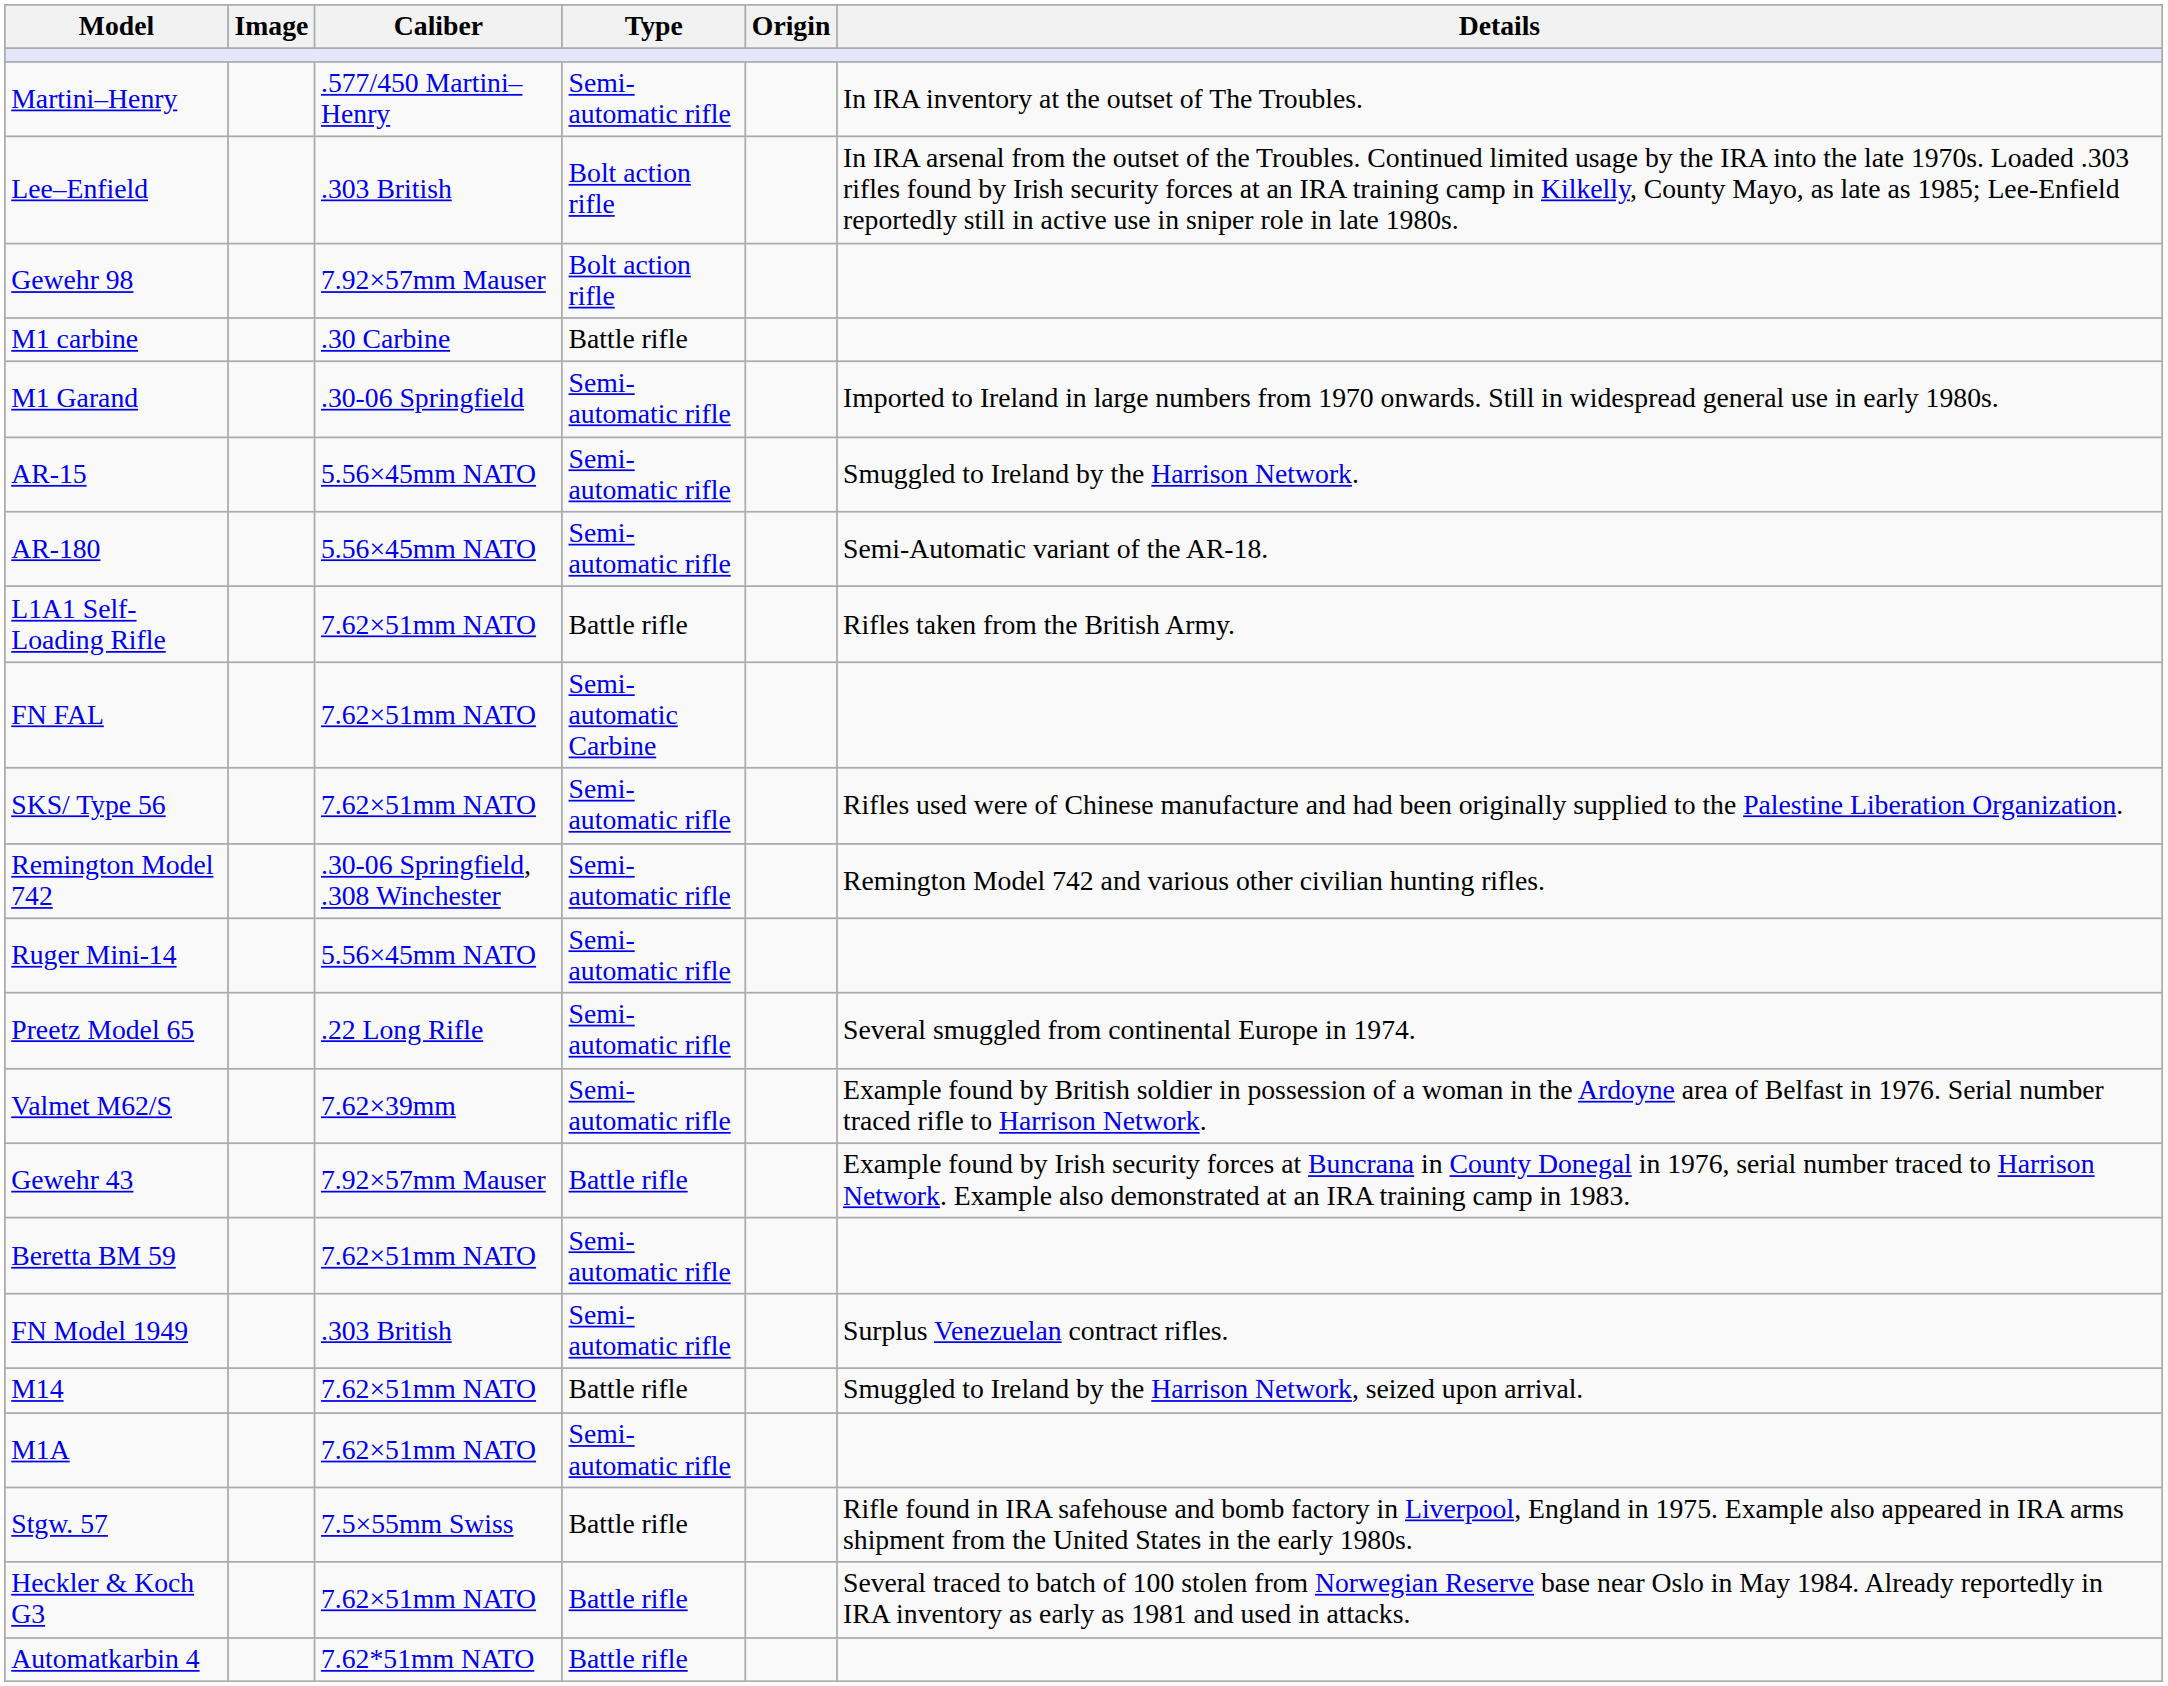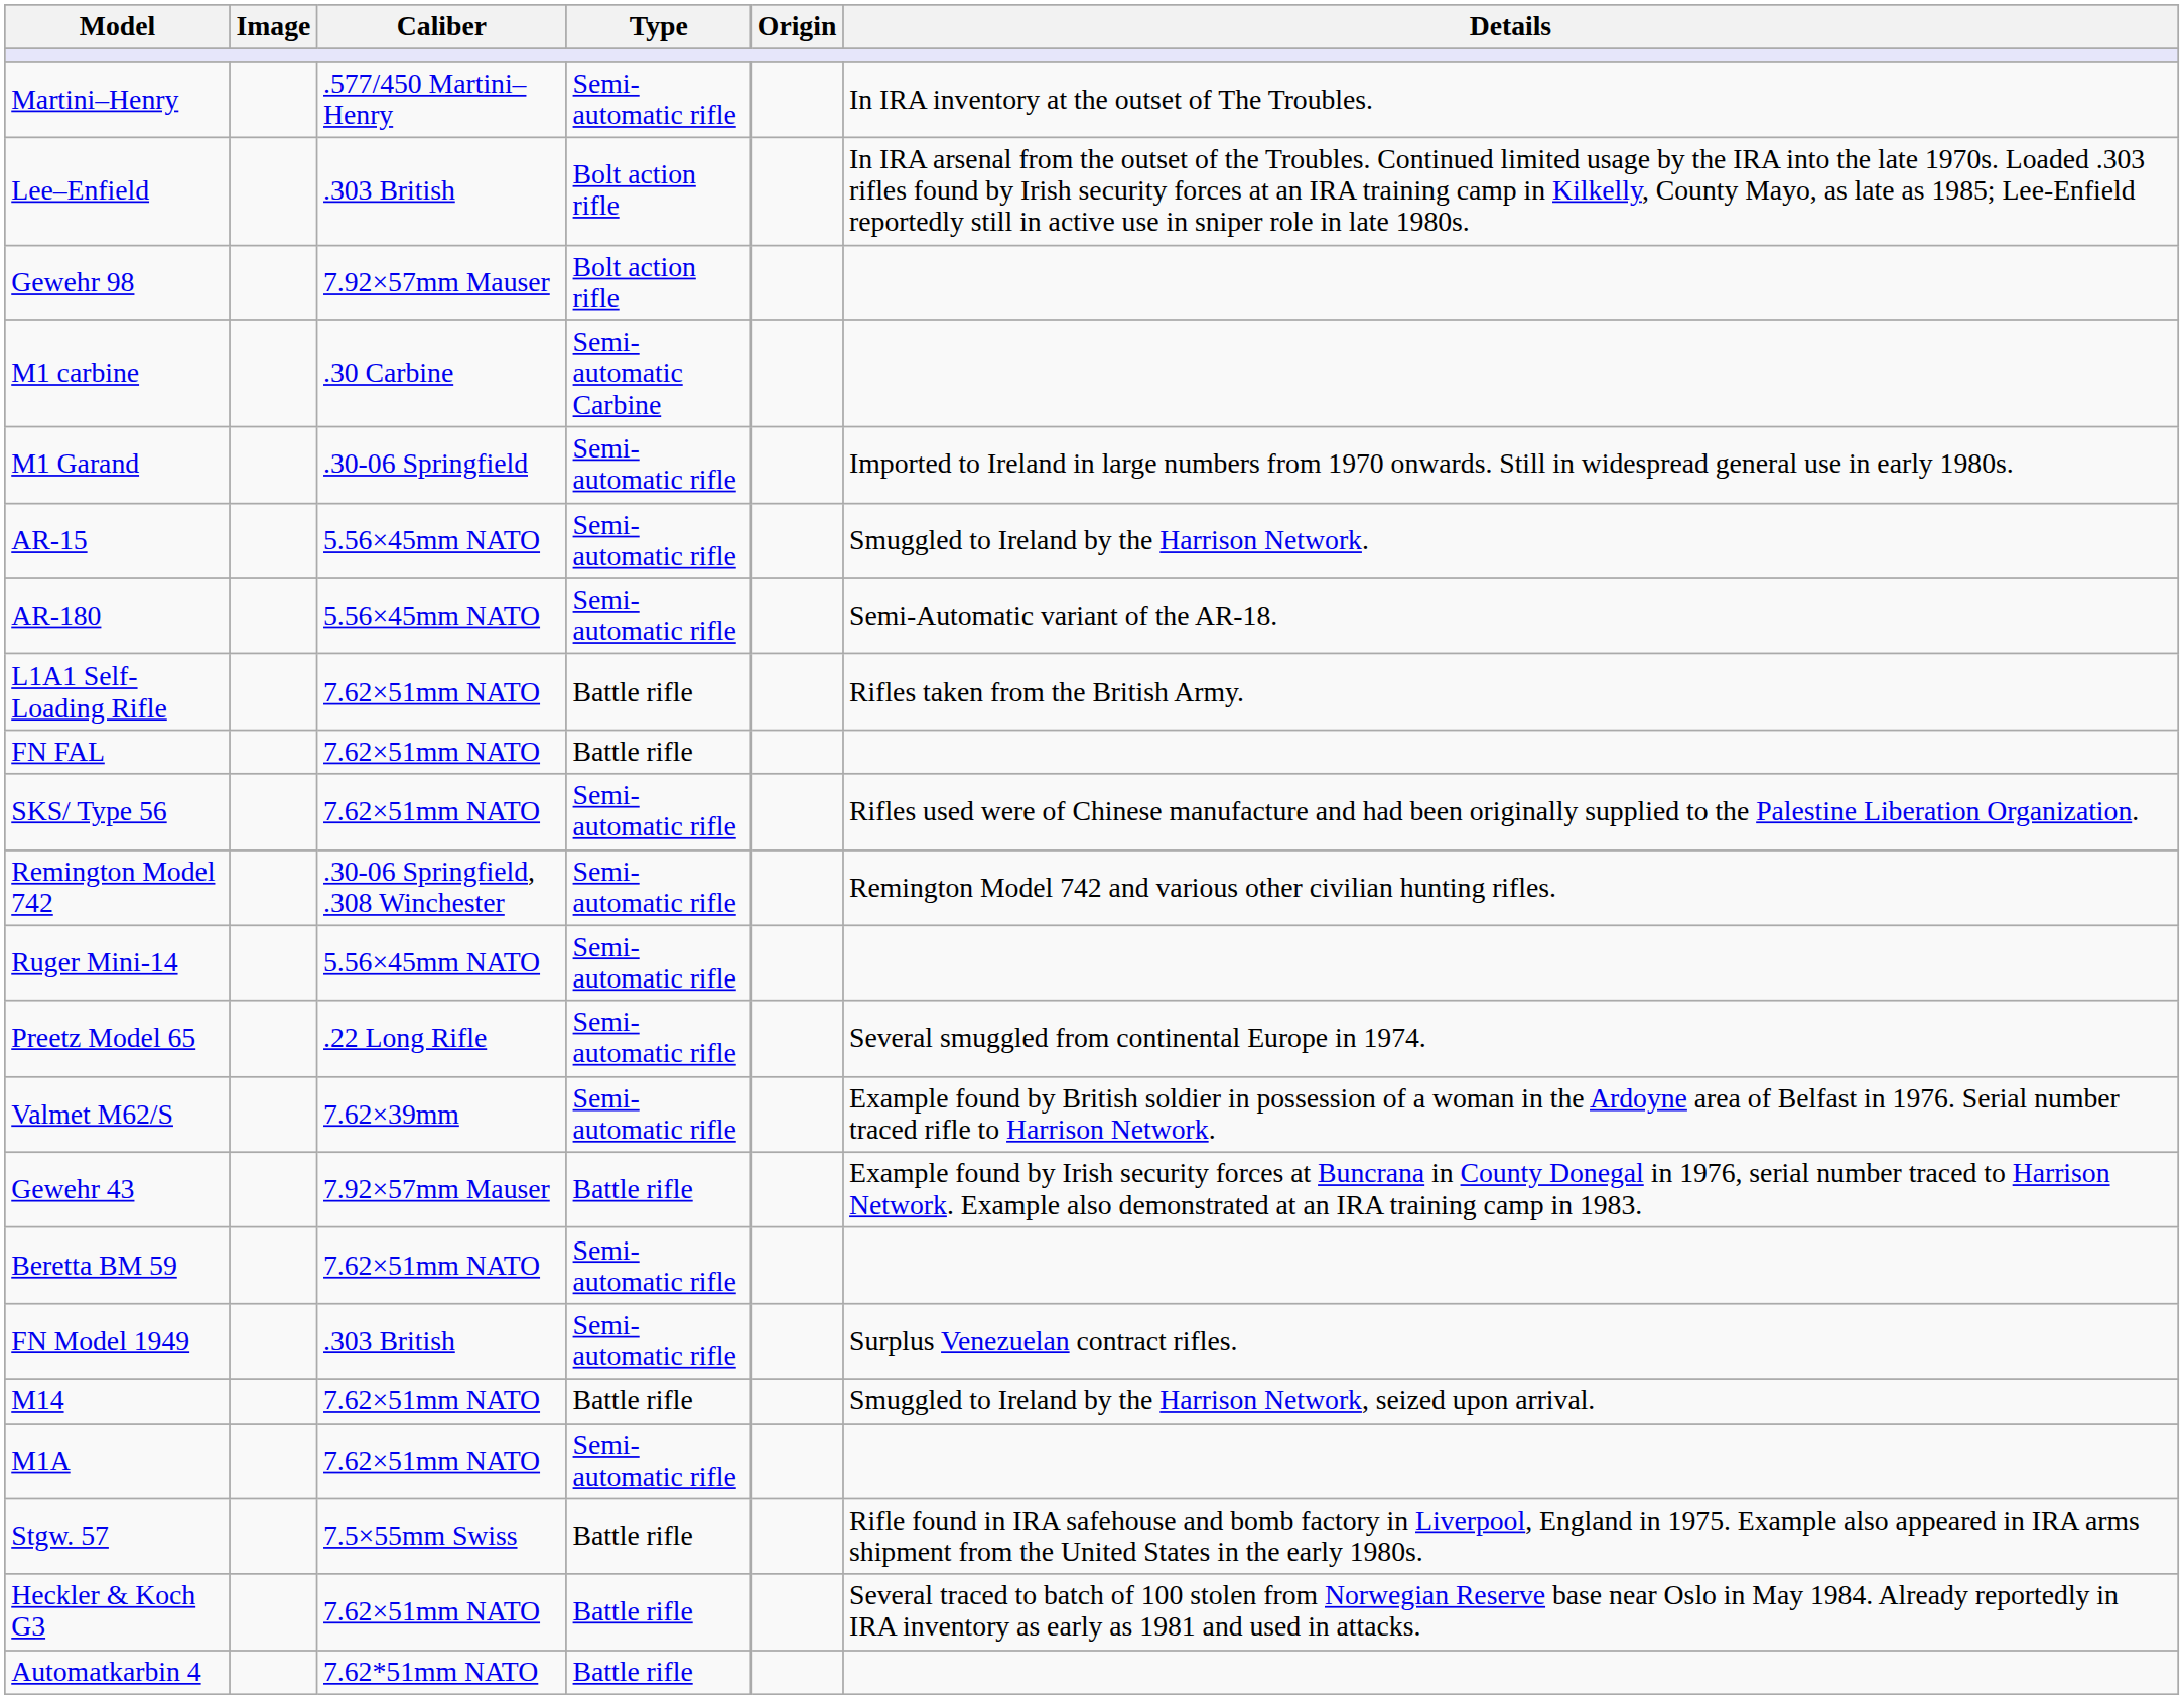M1 carbine | Type: Battle rifle -> Semi-automatic Carbine
FN FAL | Type: Semi-automatic Carbine -> Battle rifle
